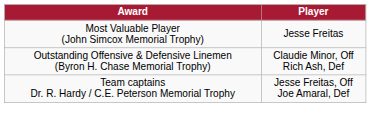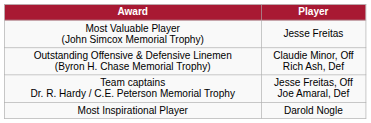+ row: Most Inspirational Player | Darold Nogle
